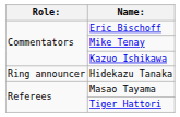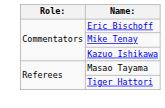- row: Ring announcer | Hidekazu Tanaka
